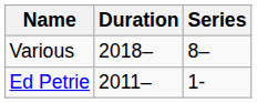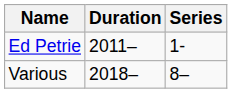rows swapped: Ed Petrie <-> Various
